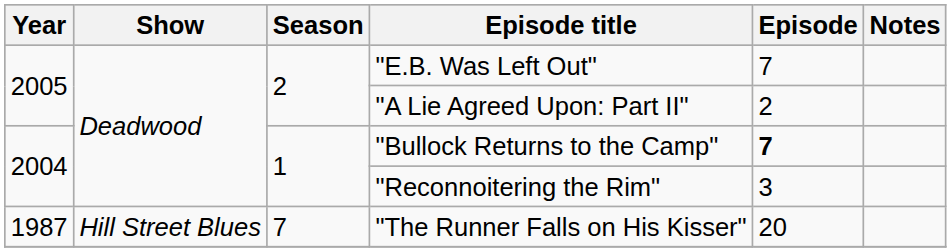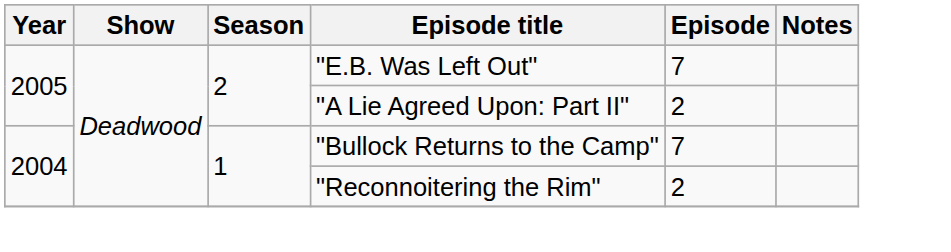"Bullock Returns to the Camp" | Episode: bold -> normal
"Reconnoitering the Rim" | Episode: 3 -> 2
- row: 1987 | Hill Street Blues | 7 | "The Runner Falls on His Kisser" | 20
